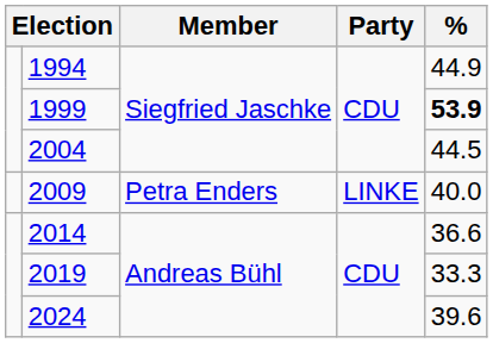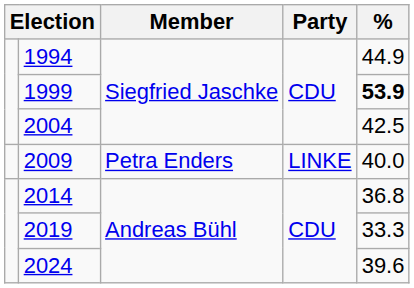2004 | %: 44.5 -> 42.5
2014 | %: 36.6 -> 36.8
